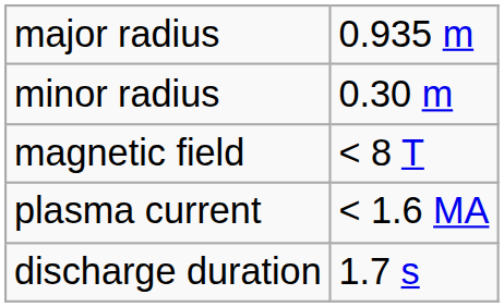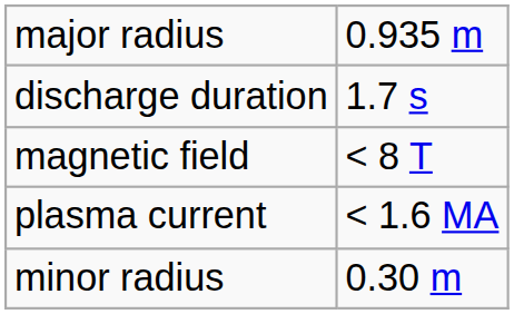rows swapped: minor radius <-> discharge duration
